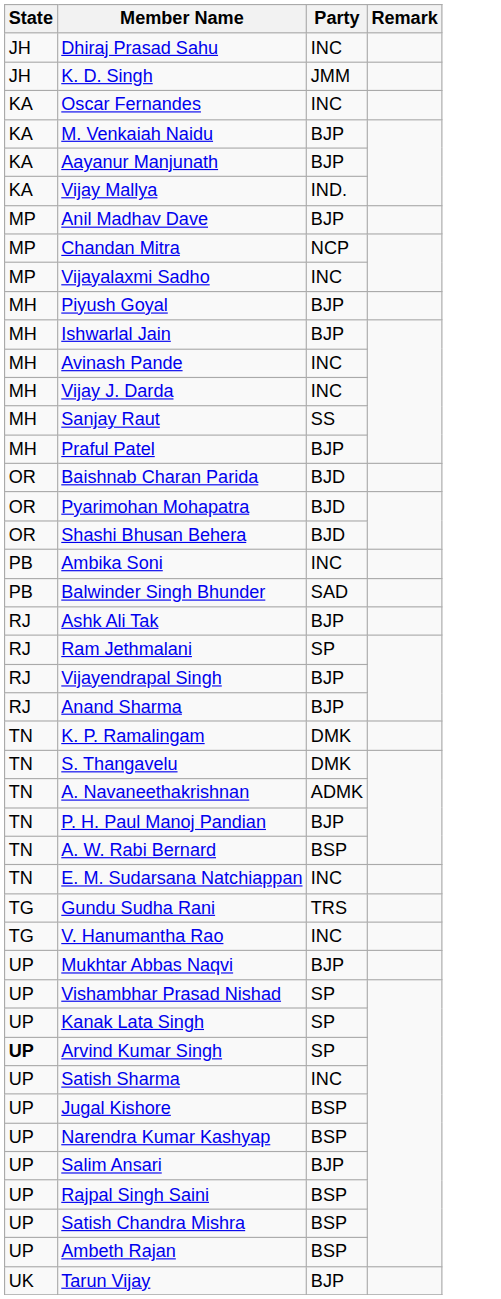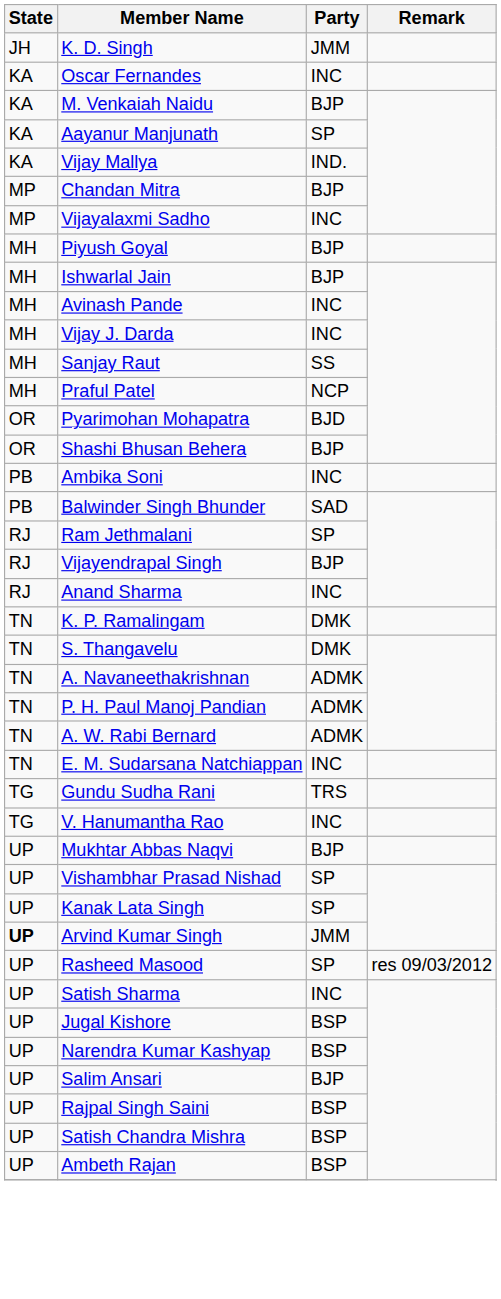- row: JH | Dhiraj Prasad Sahu | INC
Aayanur Manjunath | Party: BJP -> SP
- row: MP | Anil Madhav Dave | BJP
Chandan Mitra | Party: NCP -> BJP
Praful Patel | Party: BJP -> NCP
- row: OR | Baishnab Charan Parida | BJD
Shashi Bhusan Behera | Party: BJD -> BJP
- row: RJ | Ashk Ali Tak | BJP
Anand Sharma | Party: BJP -> INC
P. H. Paul Manoj Pandian | Party: BJP -> ADMK
A. W. Rabi Bernard | Party: BSP -> ADMK
Arvind Kumar Singh | Party: SP -> JMM
+ row: UP | Rasheed Masood | SP | res 09/03/2012
- row: UK | Tarun Vijay | BJP
